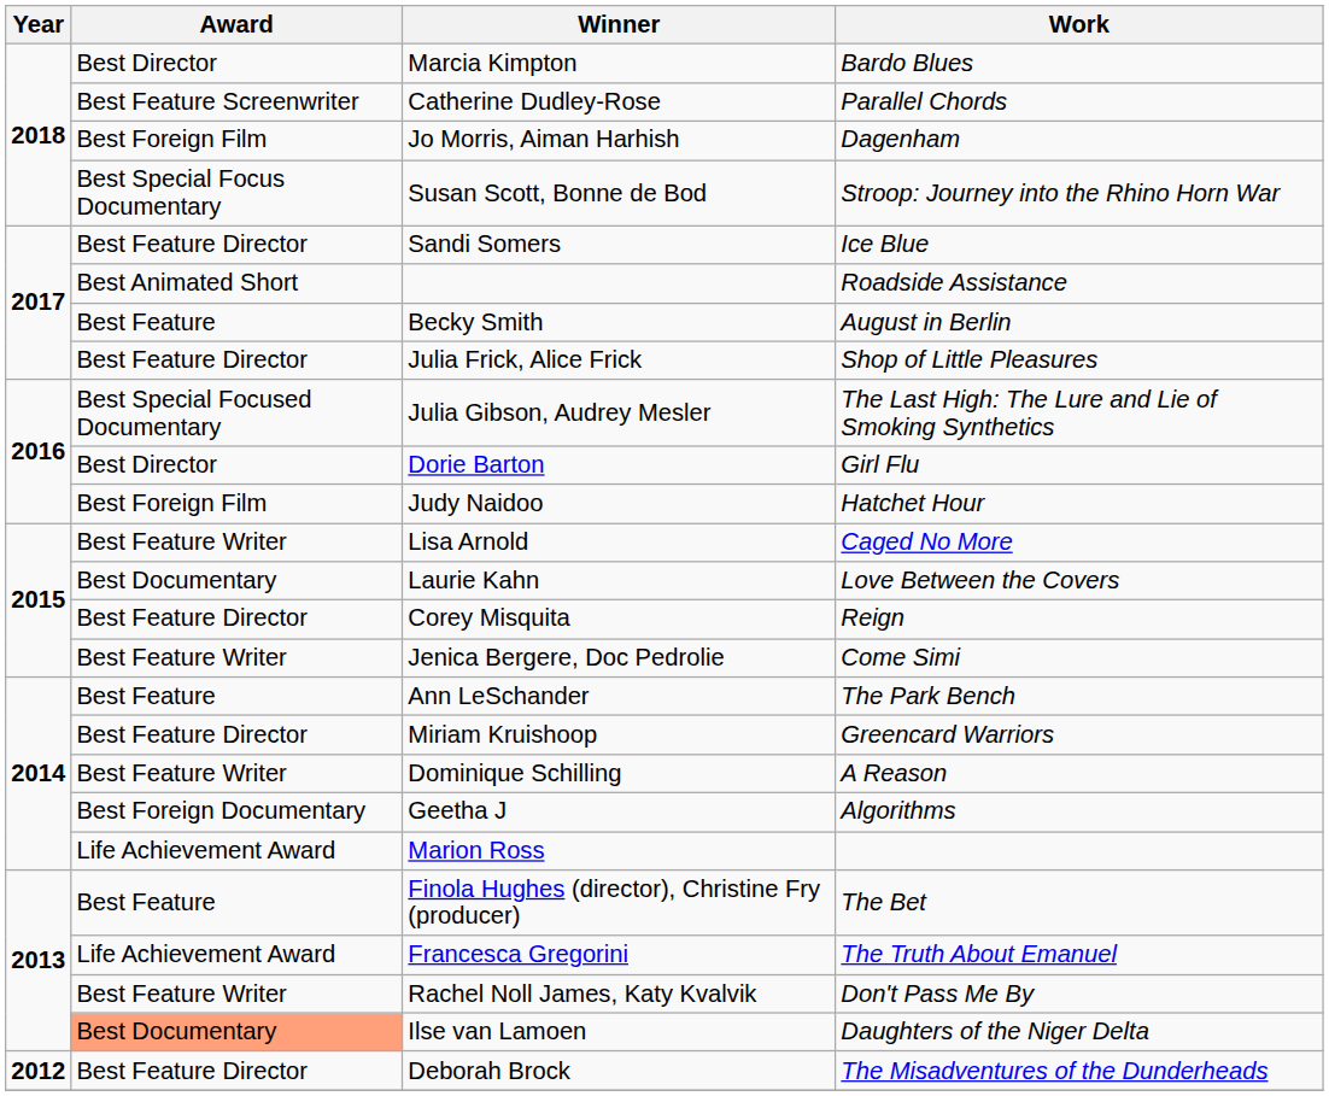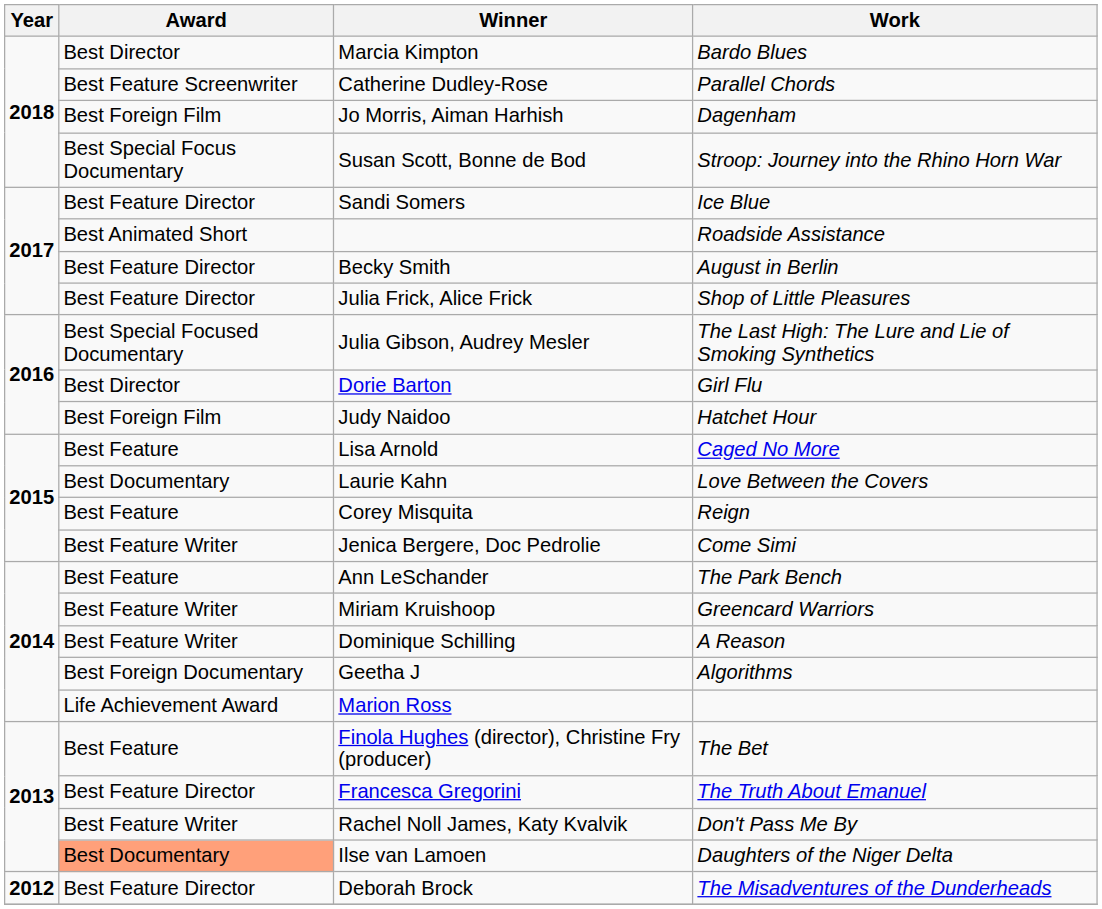Becky Smith | Award: Best Feature -> Best Feature Director
Lisa Arnold | Award: Best Feature Writer -> Best Feature
Corey Misquita | Award: Best Feature Director -> Best Feature
Miriam Kruishoop | Award: Best Feature Director -> Best Feature Writer
Francesca Gregorini | Award: Life Achievement Award -> Best Feature Director
